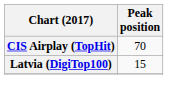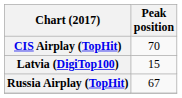+ row: Russia Airplay (TopHit) | 67
